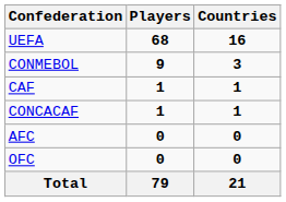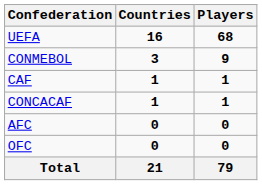columns swapped: Countries <-> Players
